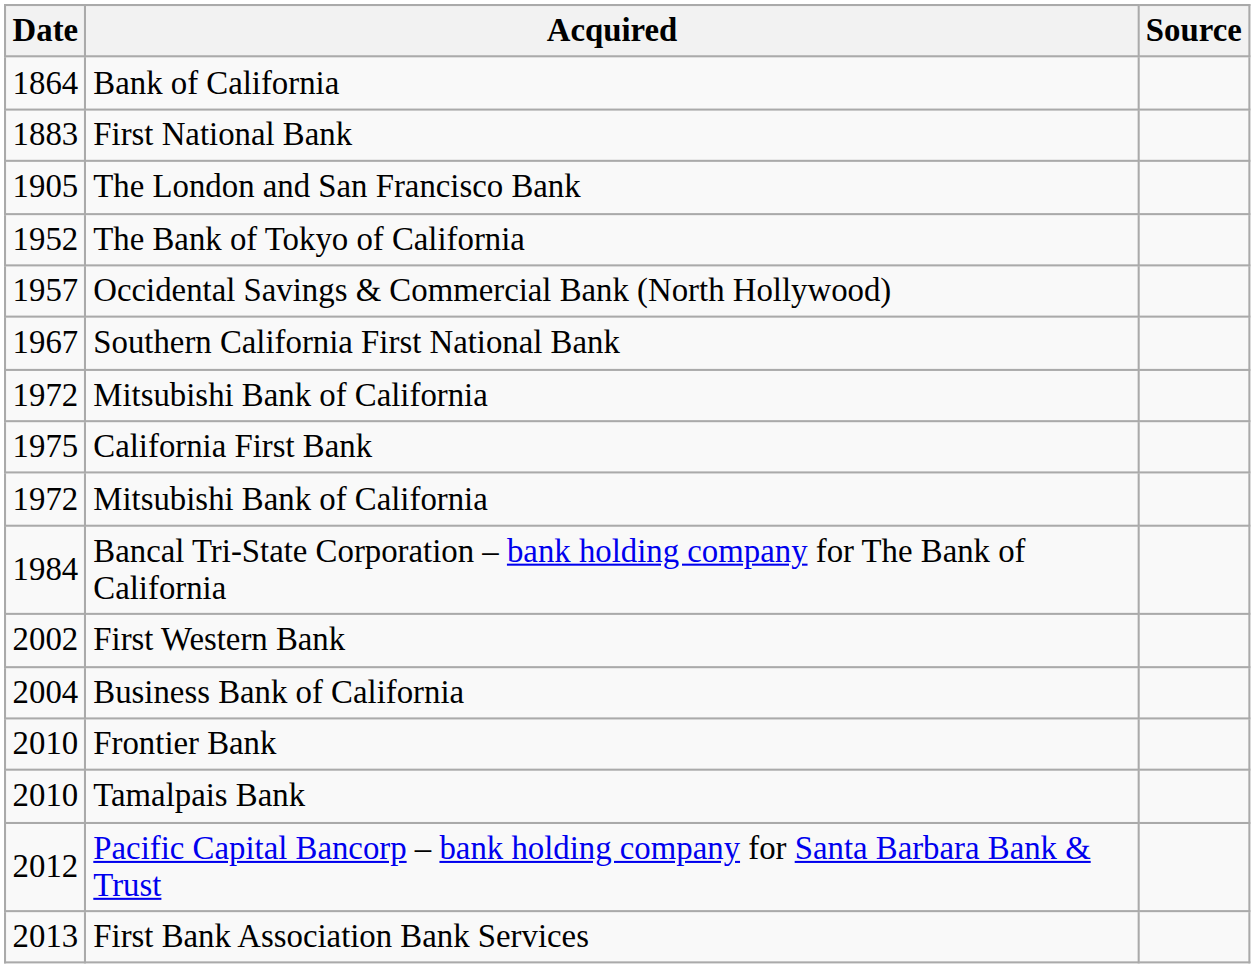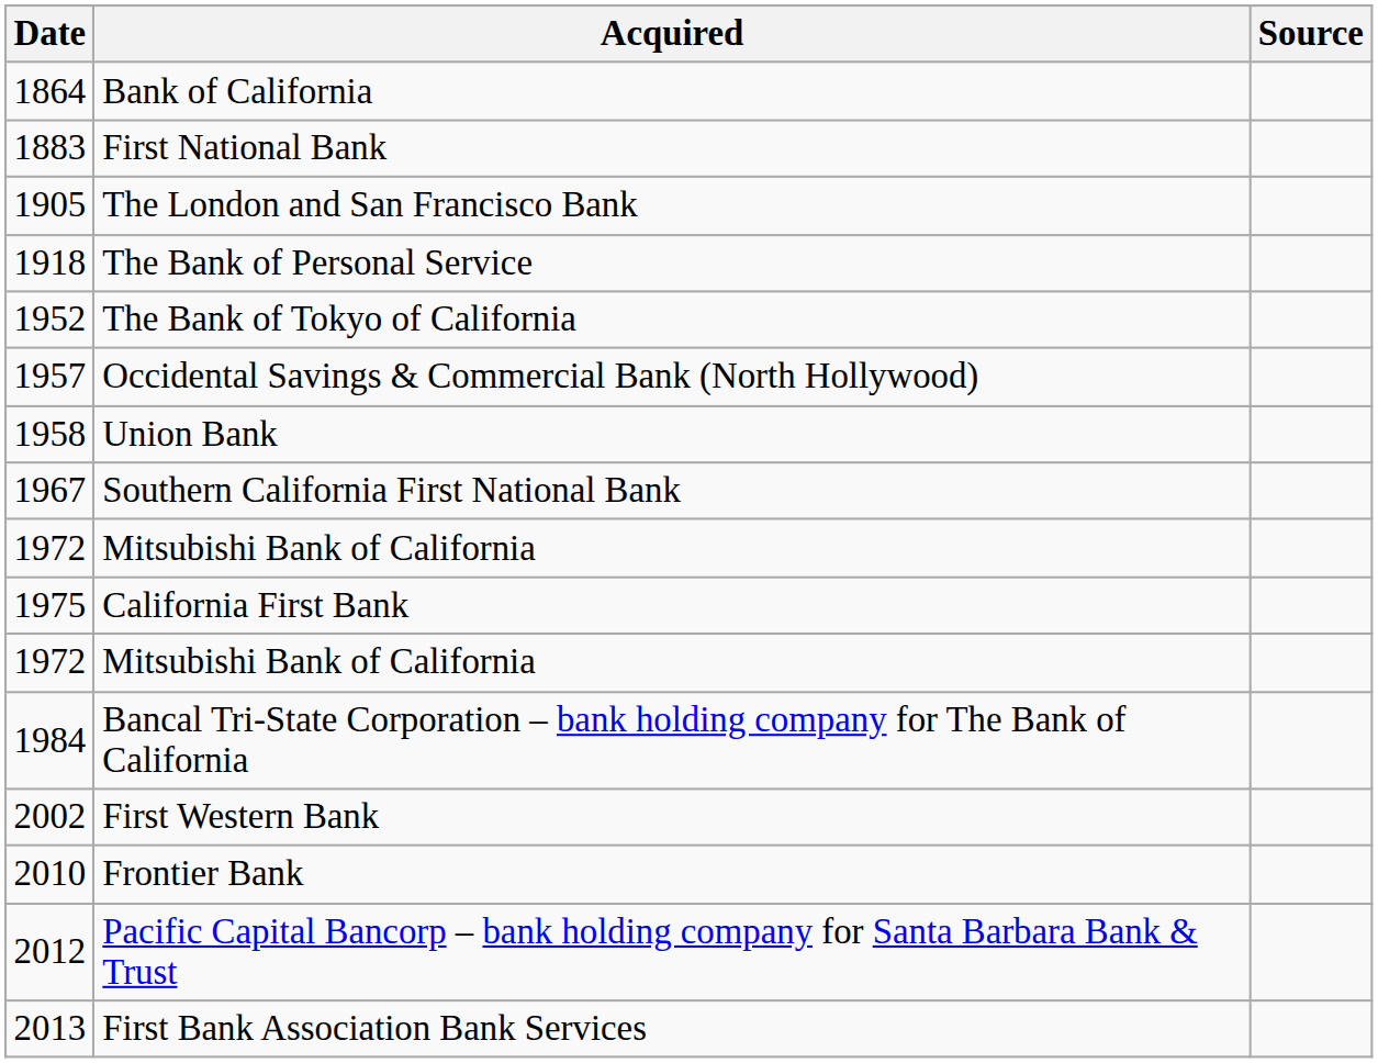+ row: 1918 | The Bank of Personal Service
+ row: 1958 | Union Bank
- row: 2004 | Business Bank of California
- row: 2010 | Tamalpais Bank
